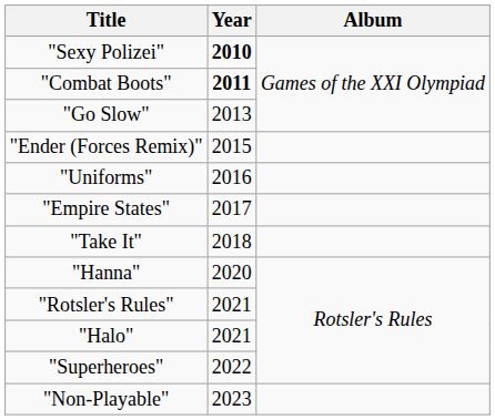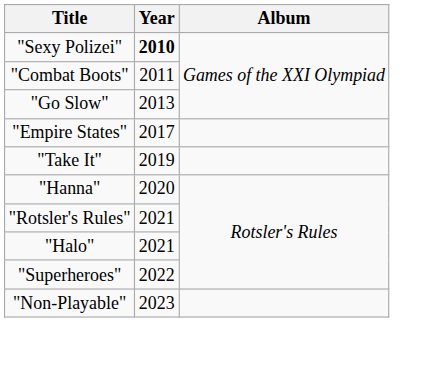"Combat Boots" | Year: bold -> normal
- row: "Ender (Forces Remix)" | 2015
- row: "Uniforms" | 2016
"Take It" | Year: 2018 -> 2019
